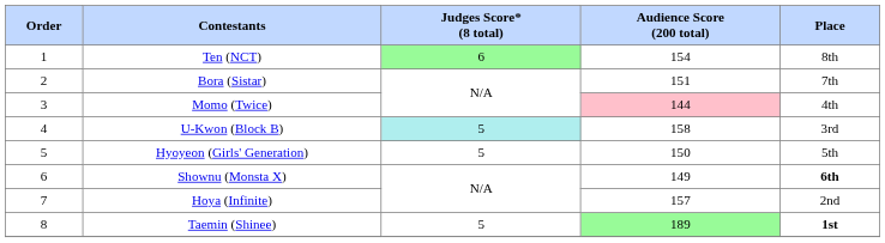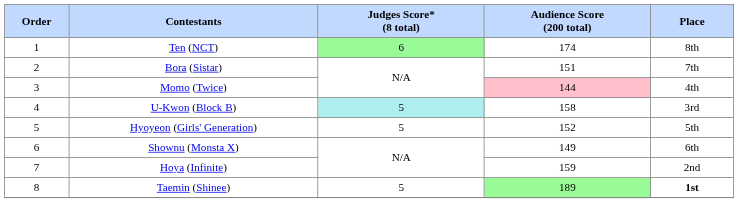Ten (NCT) | Audience Score (200 total): 154 -> 174
Hyoyeon (Girls' Generation) | Audience Score (200 total): 150 -> 152
Shownu (Monsta X) | Place: bold -> normal
Hoya (Infinite) | Audience Score (200 total): 157 -> 159
